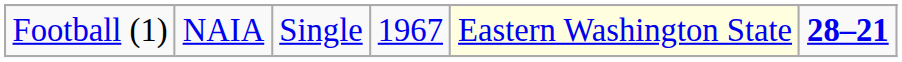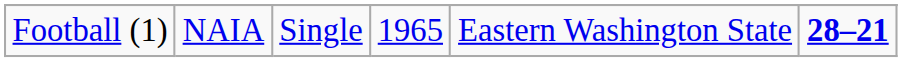Football (1) | column 4: 1967 -> 1965
Football (1) | column 5: lightyellow background -> no background
